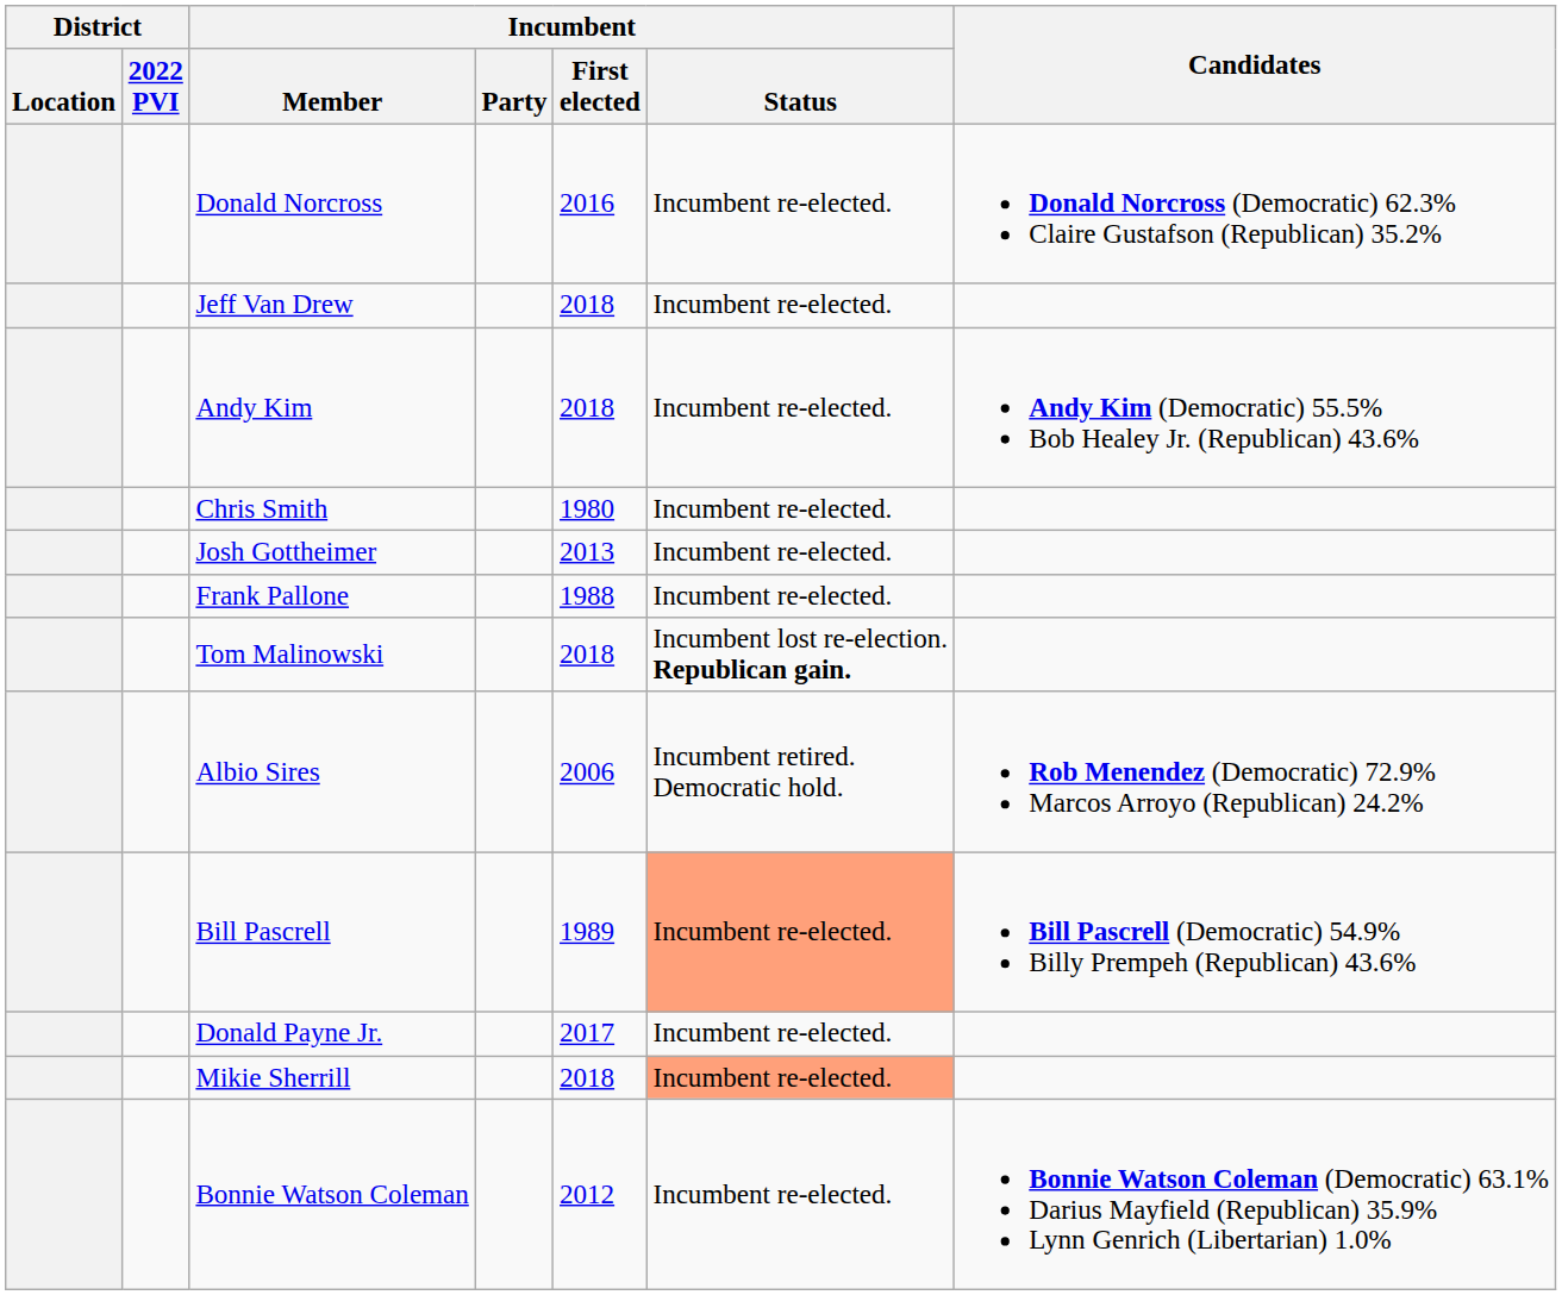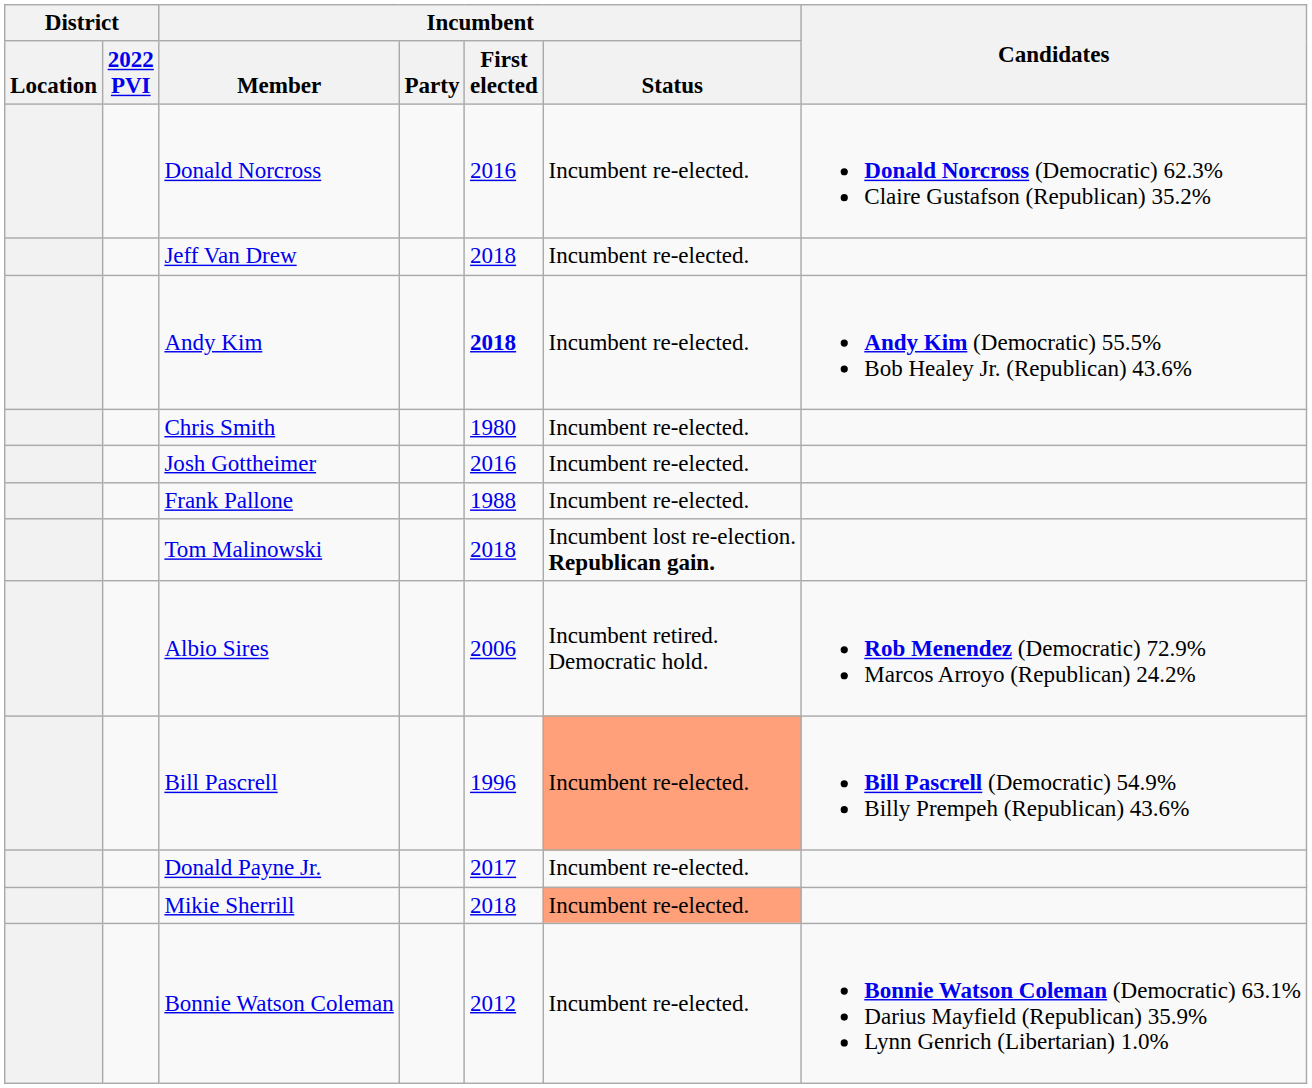Andy Kim | Incumbent / First elected: normal -> bold
Josh Gottheimer | Incumbent / First elected: 2013 -> 2016
Bill Pascrell | Incumbent / First elected: 1989 -> 1996
